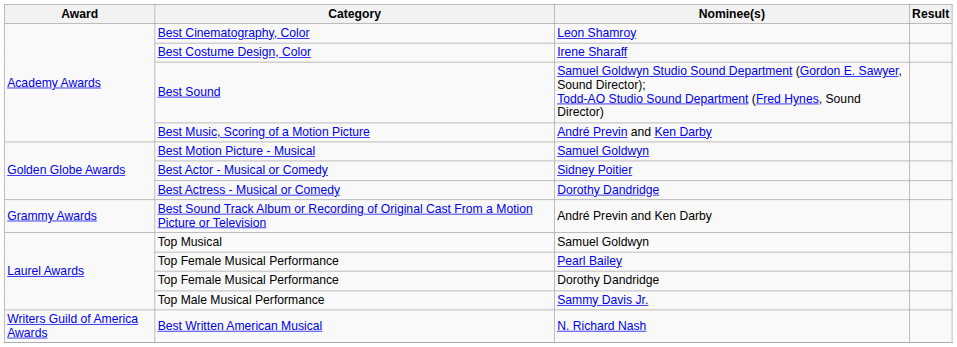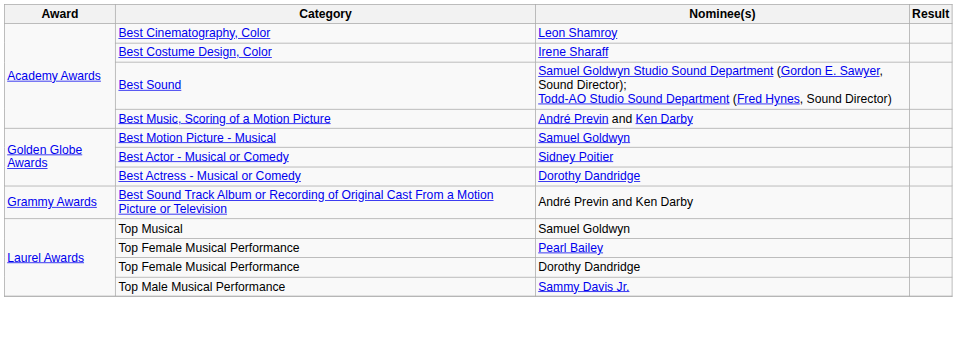- row: Writers Guild of America Awards | Best Written American Musical | N. Richard Nash
